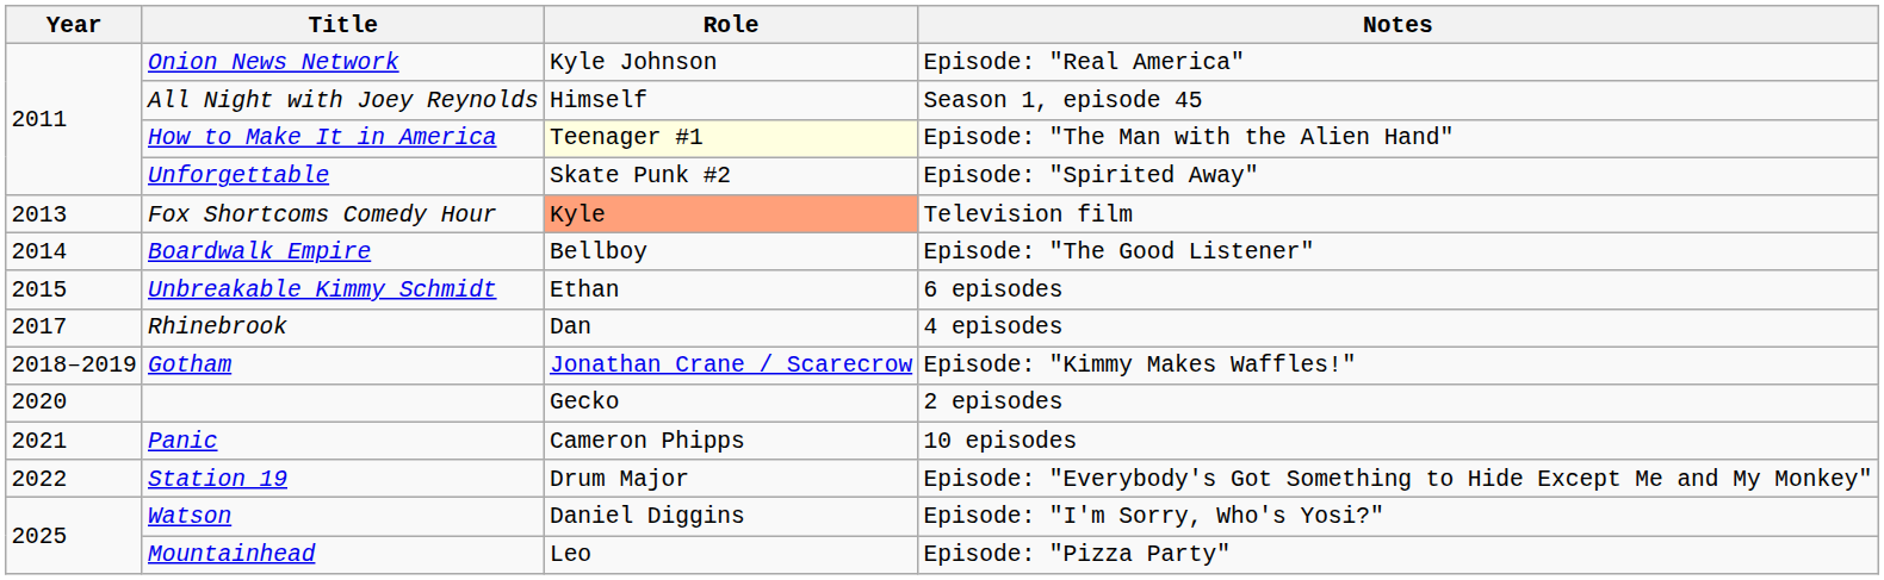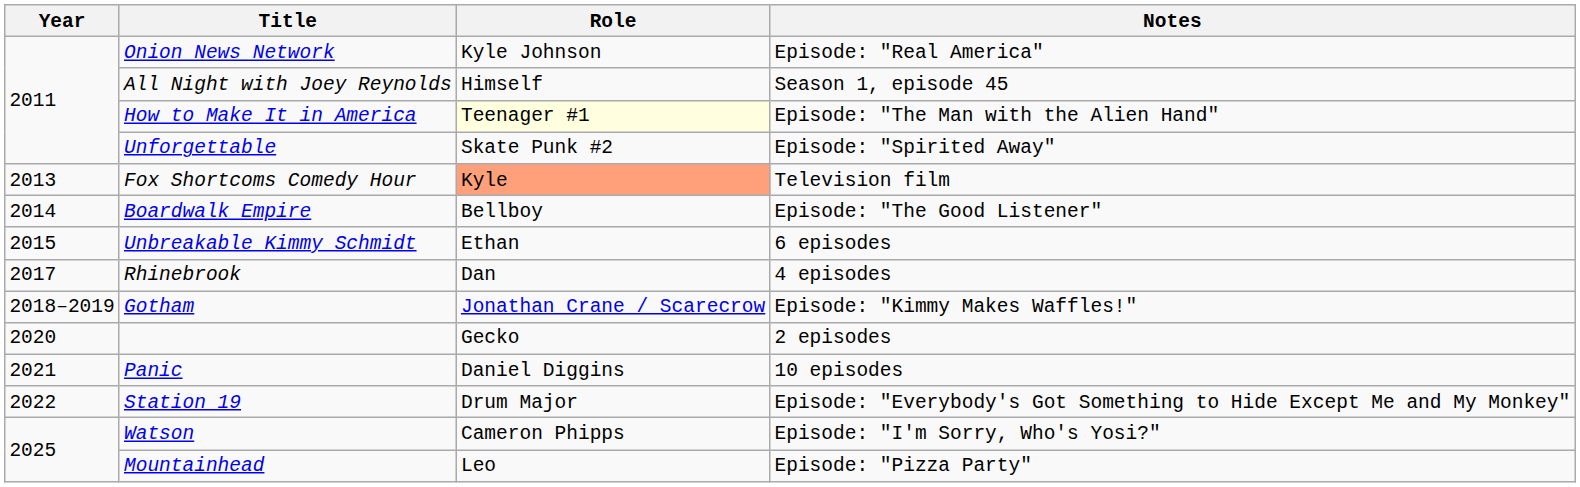Panic | Role: Cameron Phipps -> Daniel Diggins
Watson | Role: Daniel Diggins -> Cameron Phipps
